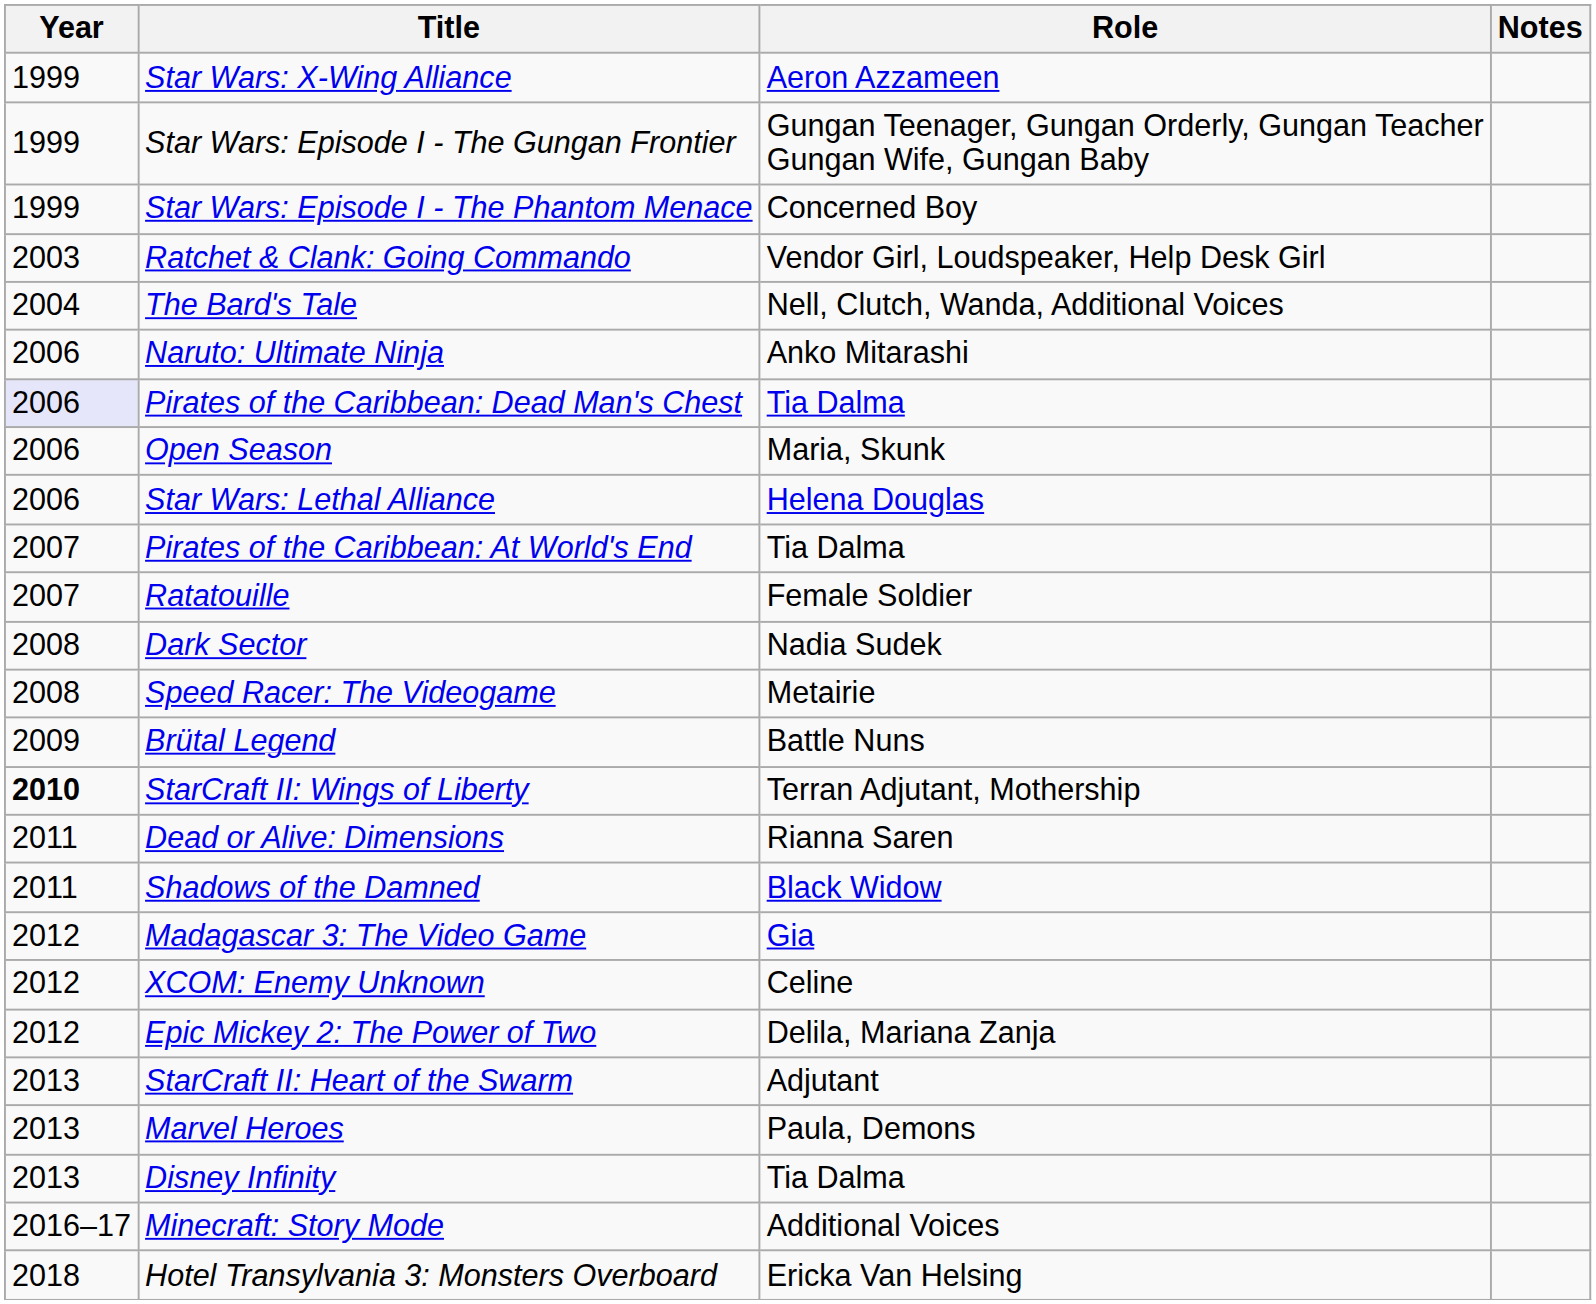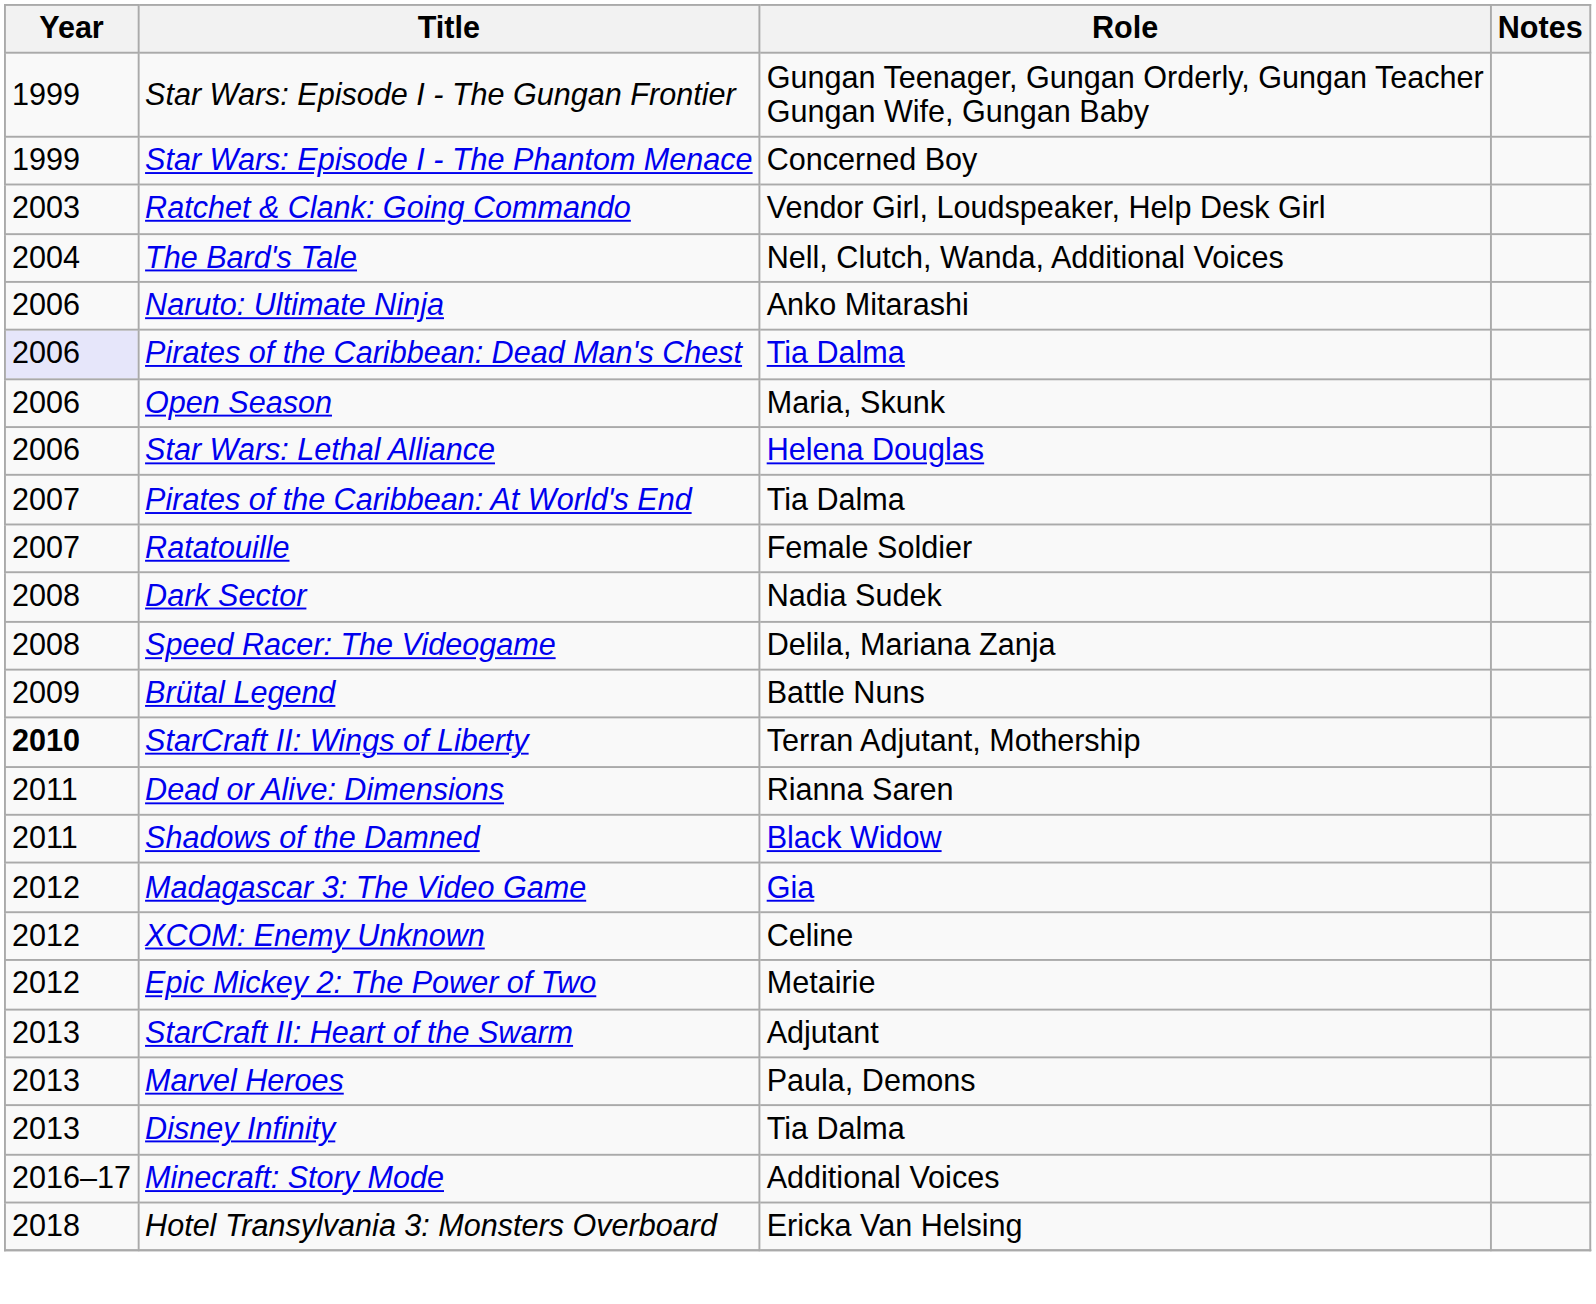- row: 1999 | Star Wars: X-Wing Alliance | Aeron Azzameen
Speed Racer: The Videogame | Role: Metairie -> Delila, Mariana Zanja
Epic Mickey 2: The Power of Two | Role: Delila, Mariana Zanja -> Metairie
